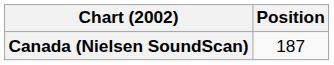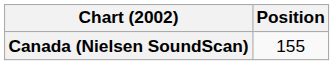Canada (Nielsen SoundScan) | Position: 187 -> 155
